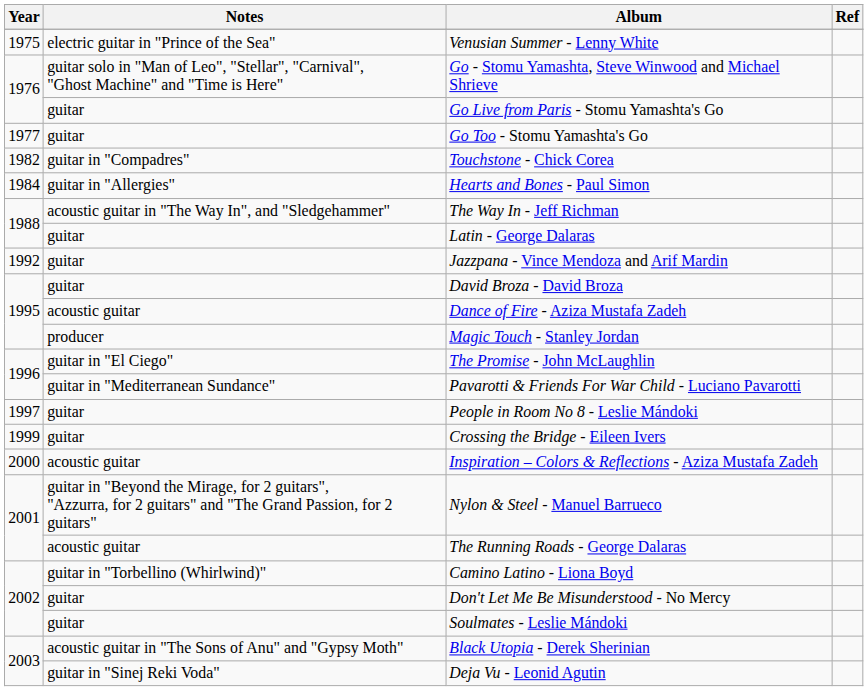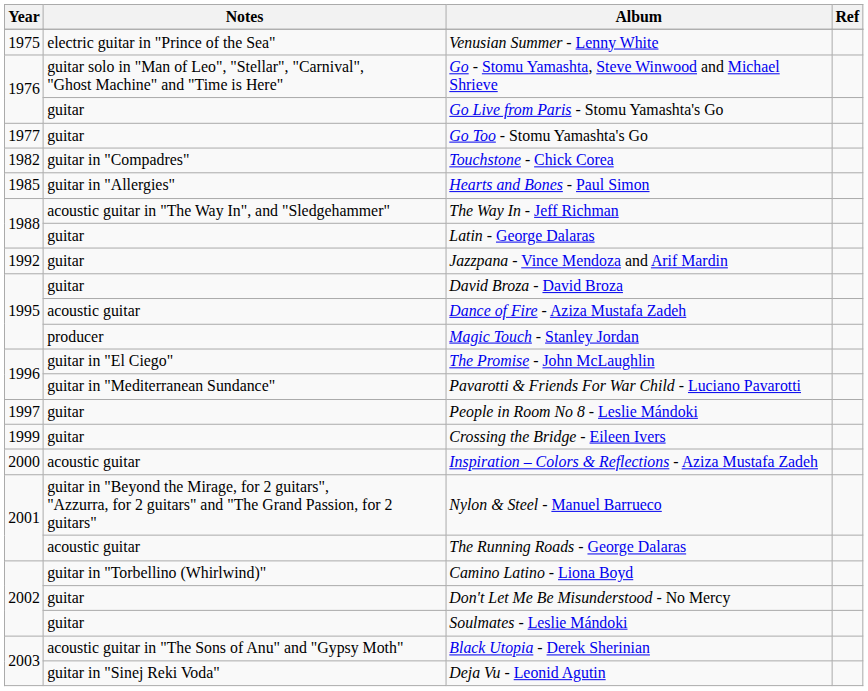Hearts and Bones - Paul Simon | Year: 1984 -> 1985
